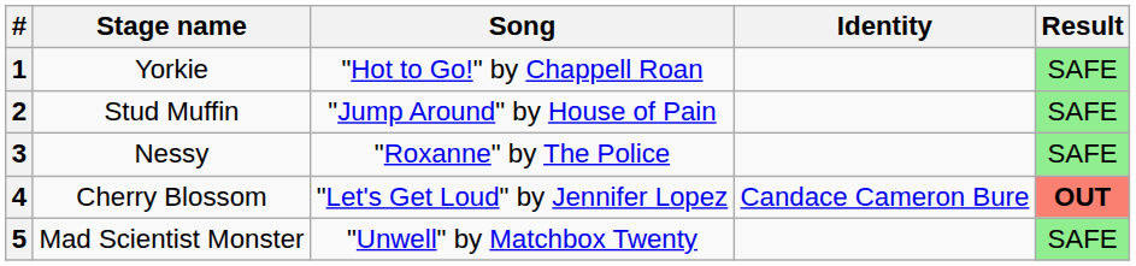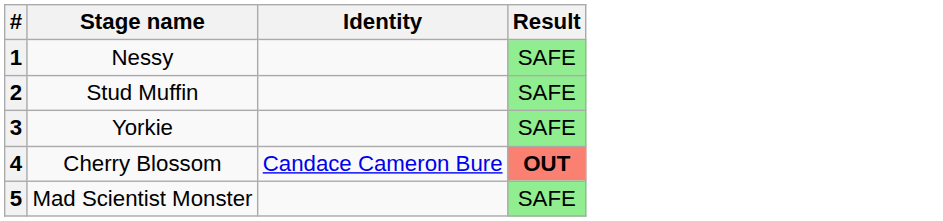- column: Song | "Hot to Go!" by Chappell Roan | "Jump Around" by House of Pain | "Roxanne" by The Police | "Let's Get Loud" by Jennifer Lopez | "Unwell" by Matchbox Twenty
1 | Stage name: Yorkie -> Nessy
3 | Stage name: Nessy -> Yorkie
